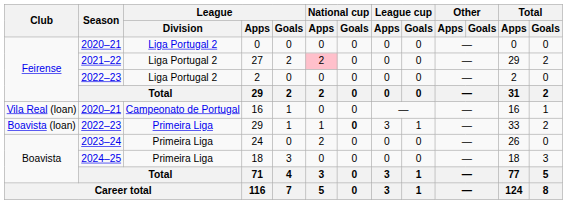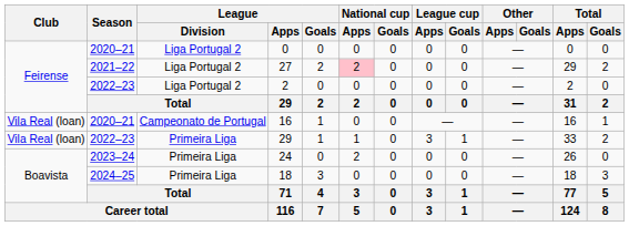2022–23 / 29 | Club: Boavista (loan) -> Vila Real (loan)
2022–23 / 29 | National cup / Goals: bold -> normal
